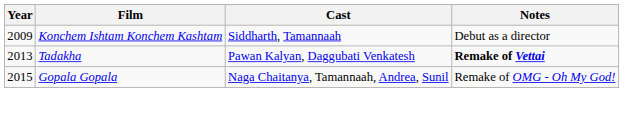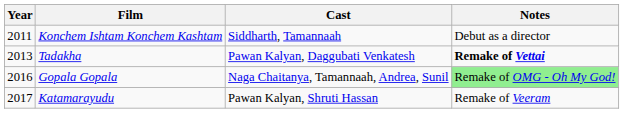Konchem Ishtam Konchem Kashtam | Year: 2009 -> 2011
Gopala Gopala | Year: 2015 -> 2016
Gopala Gopala | Notes: no background -> lightgreen background
+ row: 2017 | Katamarayudu | Pawan Kalyan, Shruti Hassan | Remake of Veeram
